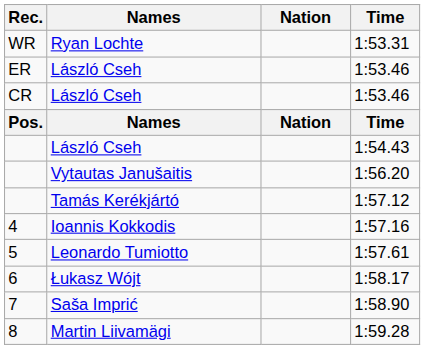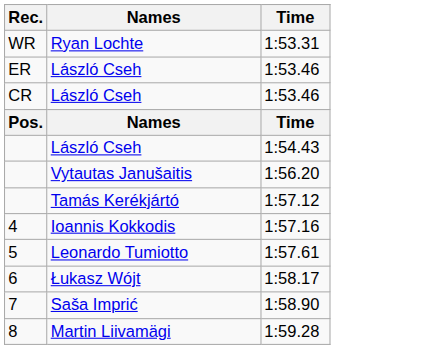- column: Nation | Nation
